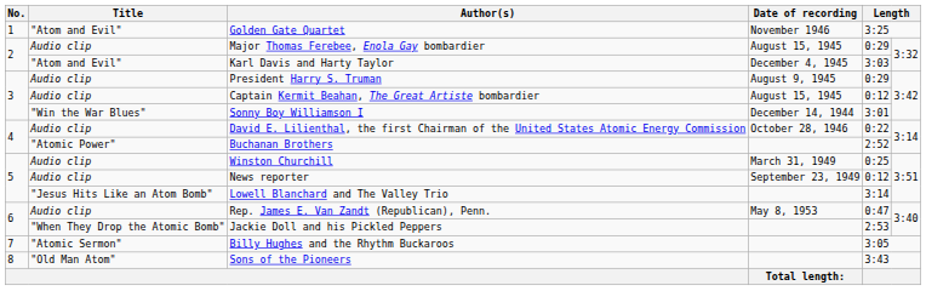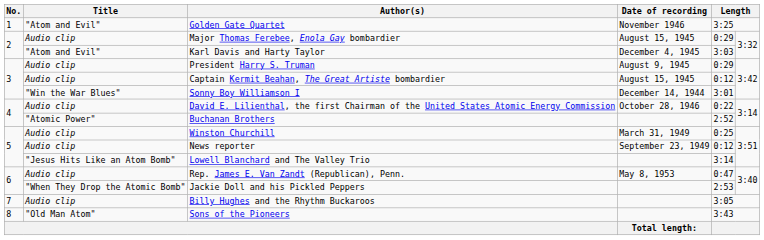Billy Hughes and the Rhythm Buckaroos | Title: "Atomic Sermon" -> Audio clip
